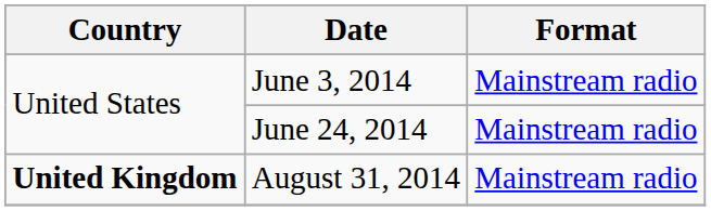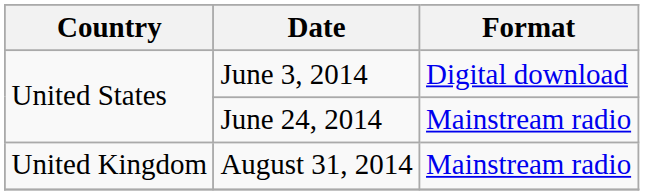June 3, 2014 | Format: Mainstream radio -> Digital download
August 31, 2014 | Country: bold -> normal
